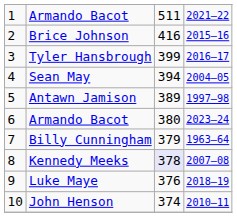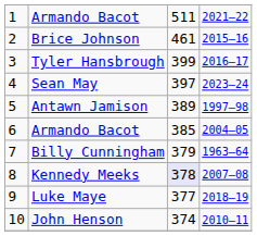Brice Johnson | column 3: 416 -> 461
Sean May | column 3: 394 -> 397
Sean May | column 4: 2004–05 -> 2023–24
6 / Armando Bacot | column 3: 380 -> 385
6 / Armando Bacot | column 4: 2023–24 -> 2004–05
Luke Maye | column 3: 376 -> 377
